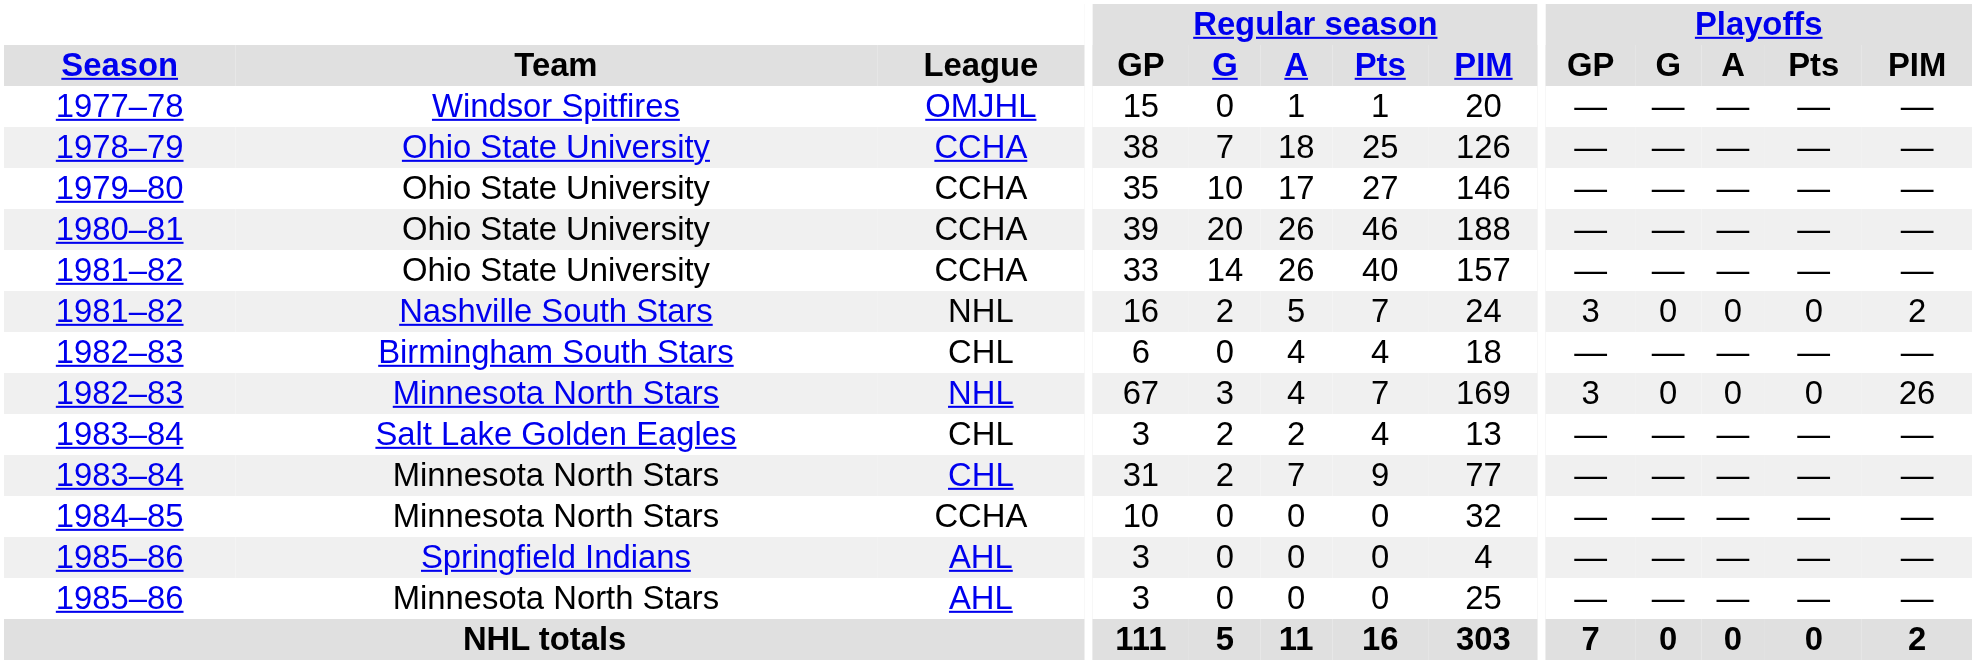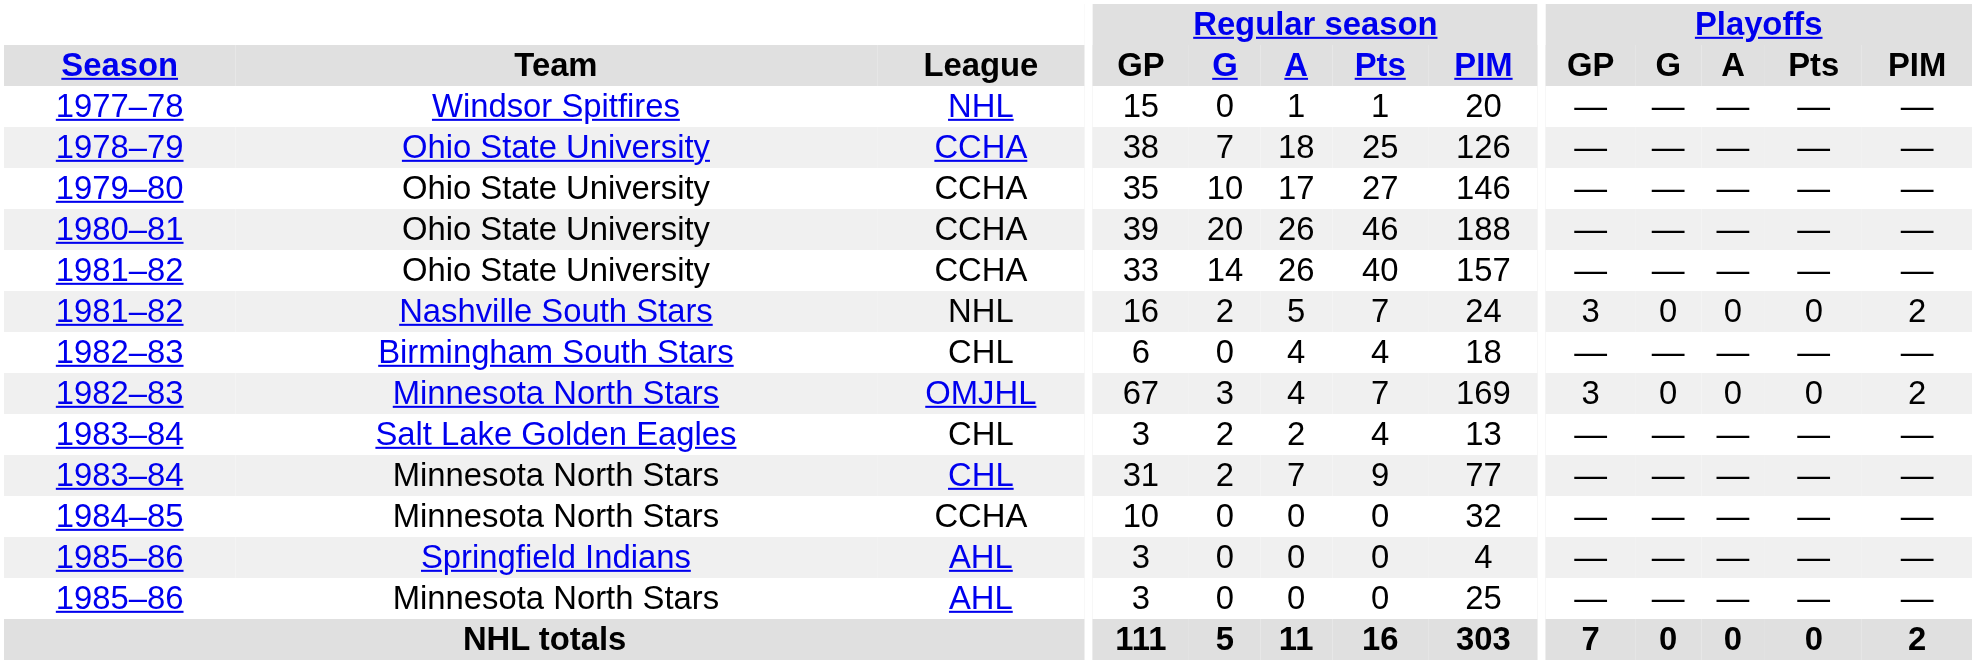1977–78 | League: OMJHL -> NHL
1982–83 / Minnesota North Stars | League: NHL -> OMJHL
1982–83 / Minnesota North Stars | Playoffs / PIM: 26 -> 2
